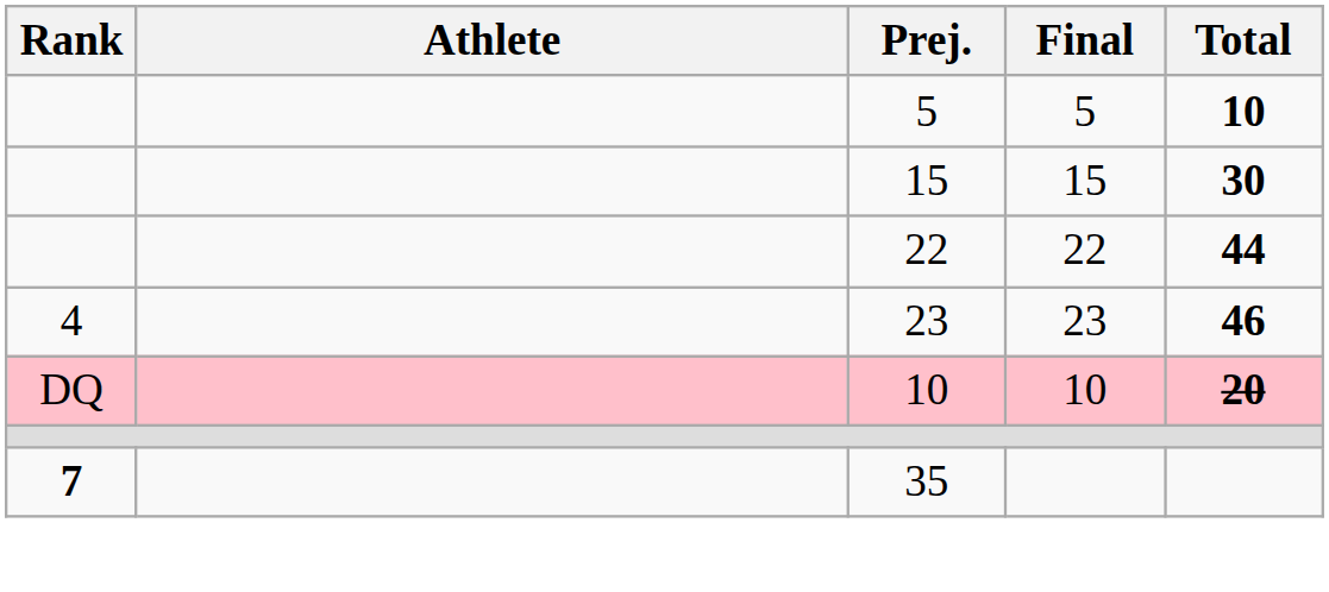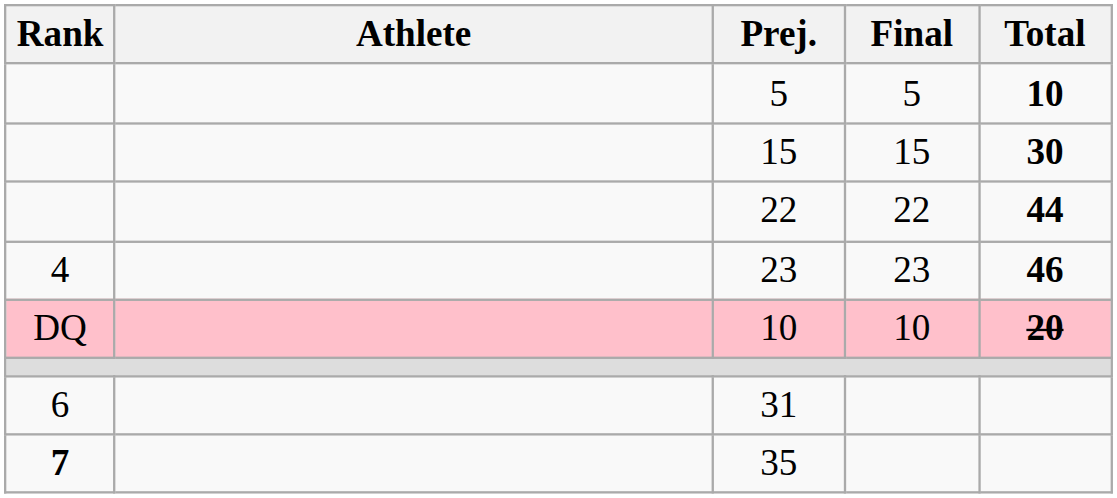+ row: 6 | 31
